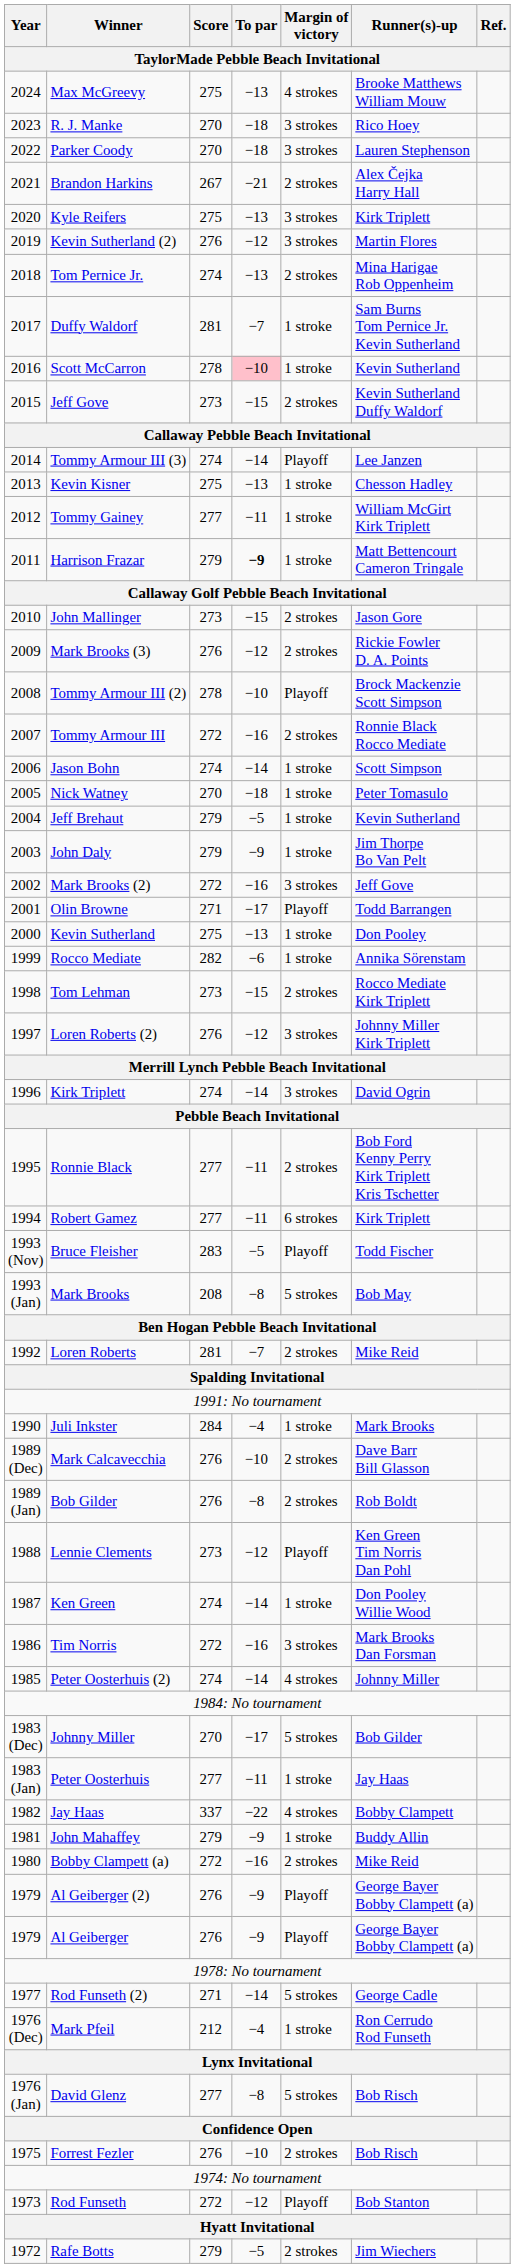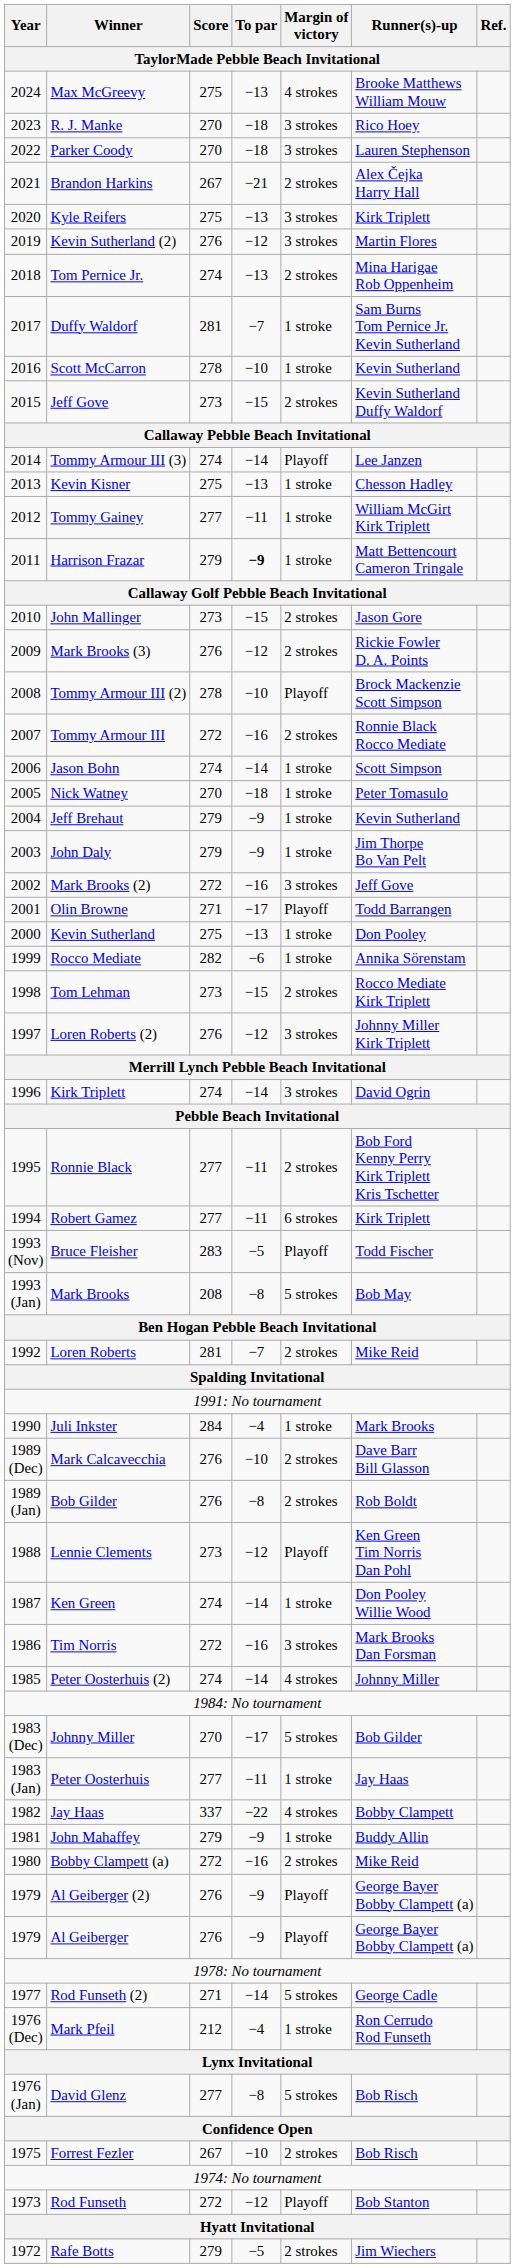Scott McCarron | To par: pink background -> no background
Jeff Brehaut | To par: −5 -> −9
Forrest Fezler | Score: 276 -> 267
